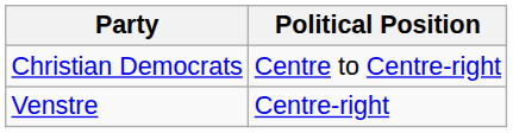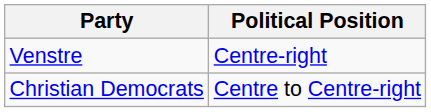rows swapped: Christian Democrats <-> Venstre
